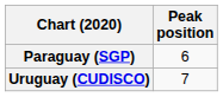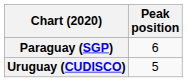Uruguay (CUDISCO) | Peak position: 7 -> 5
